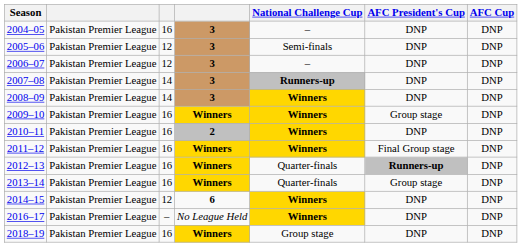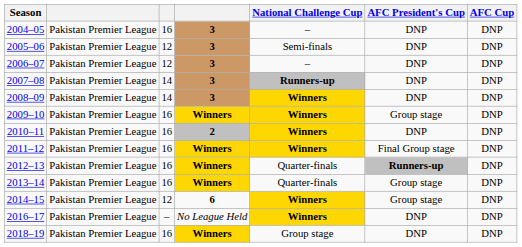2014–15 | AFC President's Cup: DNP -> Group stage
